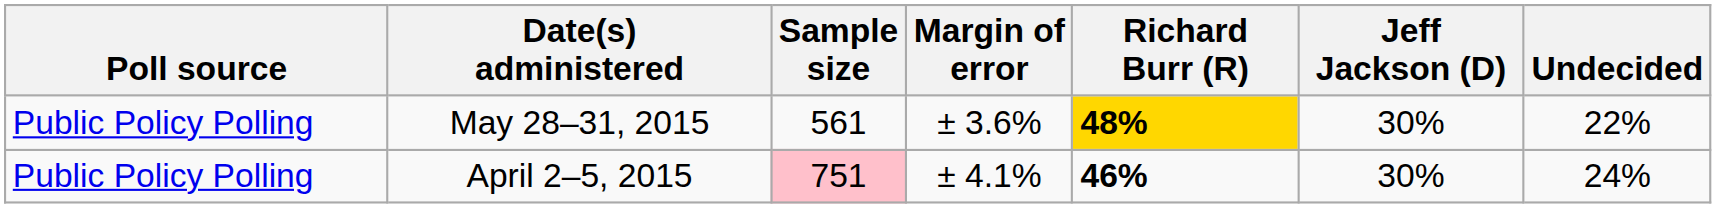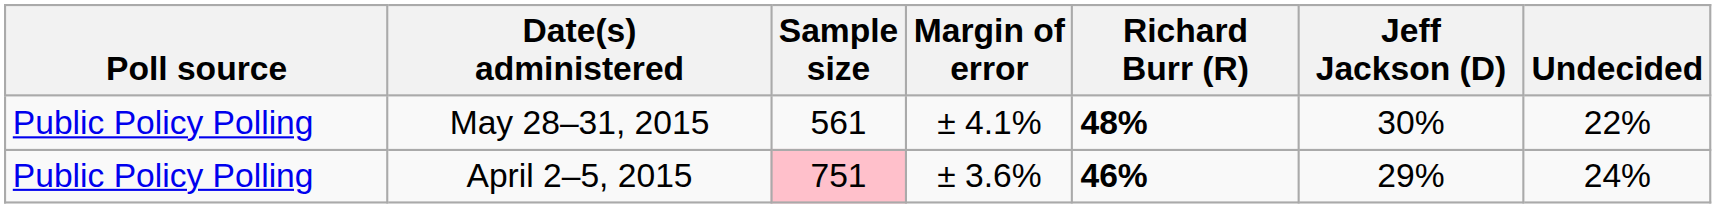May 28–31, 2015 | Margin of error: ± 3.6% -> ± 4.1%
May 28–31, 2015 | Richard Burr (R): gold background -> no background
April 2–5, 2015 | Margin of error: ± 4.1% -> ± 3.6%
April 2–5, 2015 | Jeff Jackson (D): 30% -> 29%
